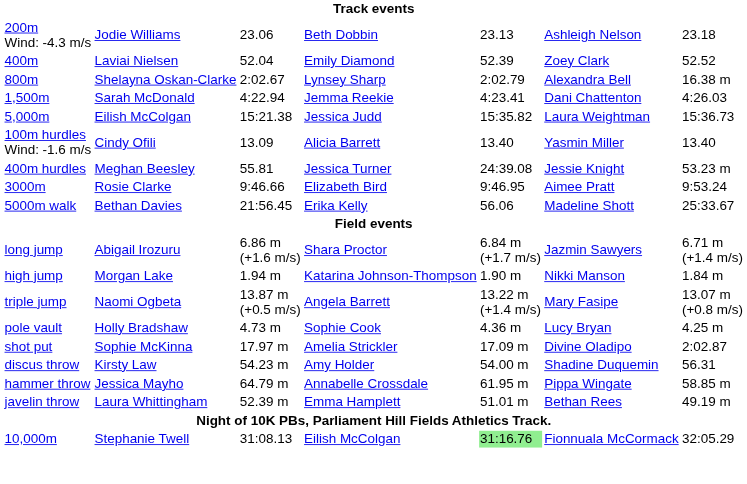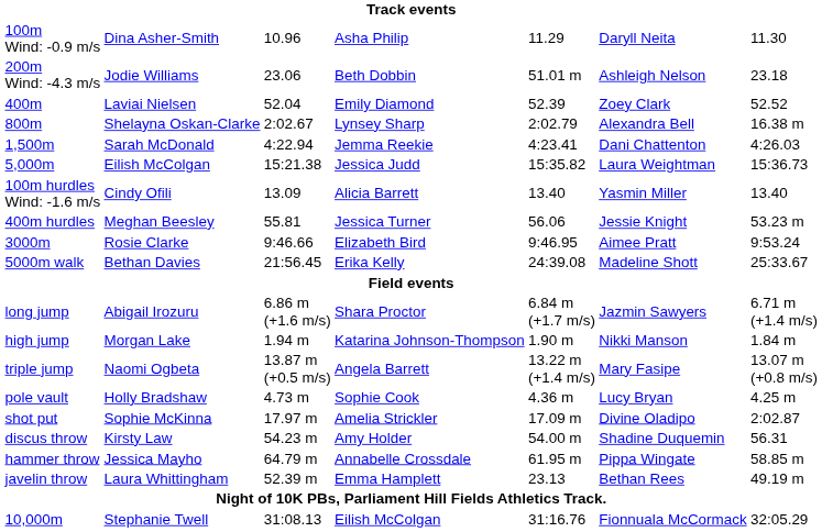+ row: 100m Wind: -0.9 m/s | Dina Asher-Smith | 10.96 | Asha Philip | 11.29 | Daryll Neita | 11.30
200m Wind: -4.3 m/s | column 5: 23.13 -> 51.01 m
400m hurdles | column 5: 24:39.08 -> 56.06
5000m walk | column 5: 56.06 -> 24:39.08
javelin throw | column 5: 51.01 m -> 23.13
10,000m | column 5: lightgreen background -> no background
